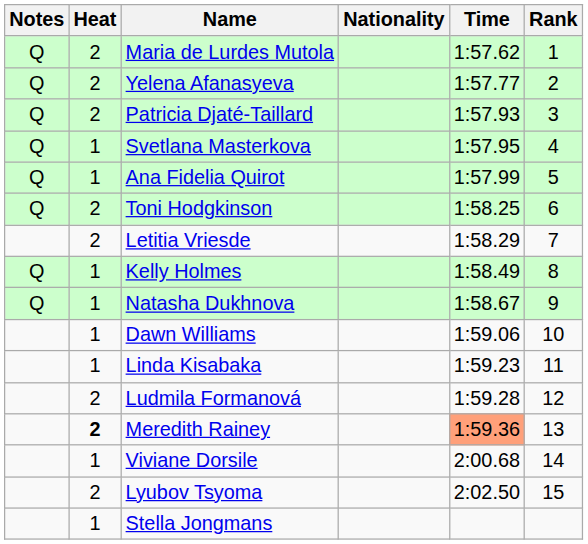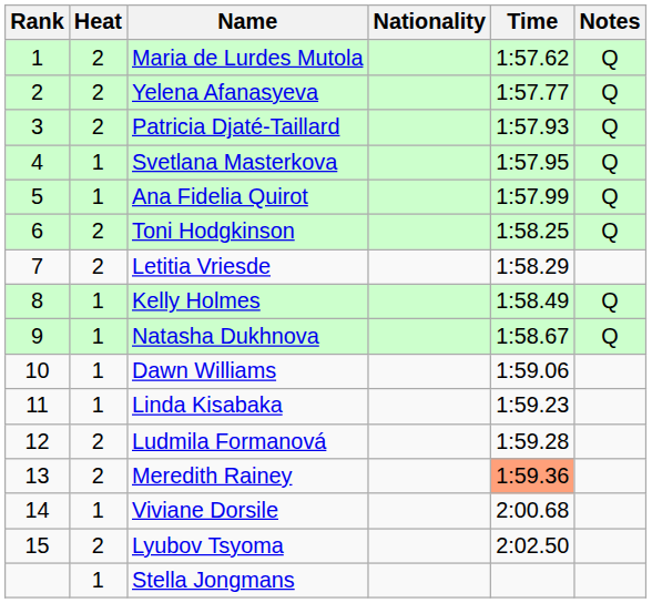columns swapped: Rank <-> Notes
Meredith Rainey | Heat: bold -> normal
